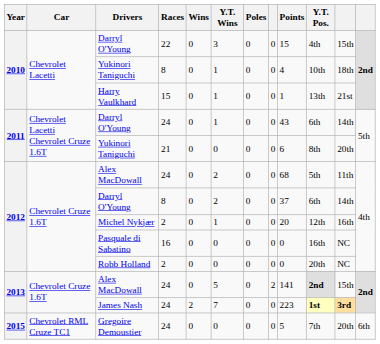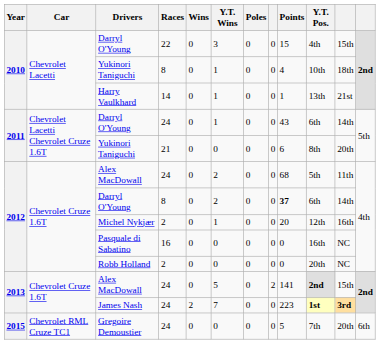Harry Vaulkhard | Races: 15 -> 14
2012 / Darryl O'Young | Points: normal -> bold
